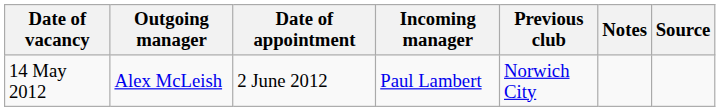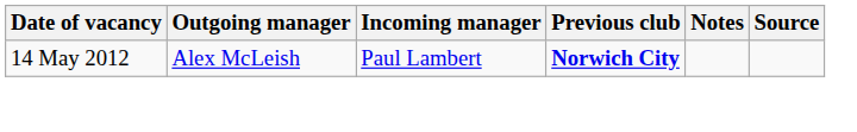- column: Date of appointment | 2 June 2012
14 May 2012 | Previous club: normal -> bold
